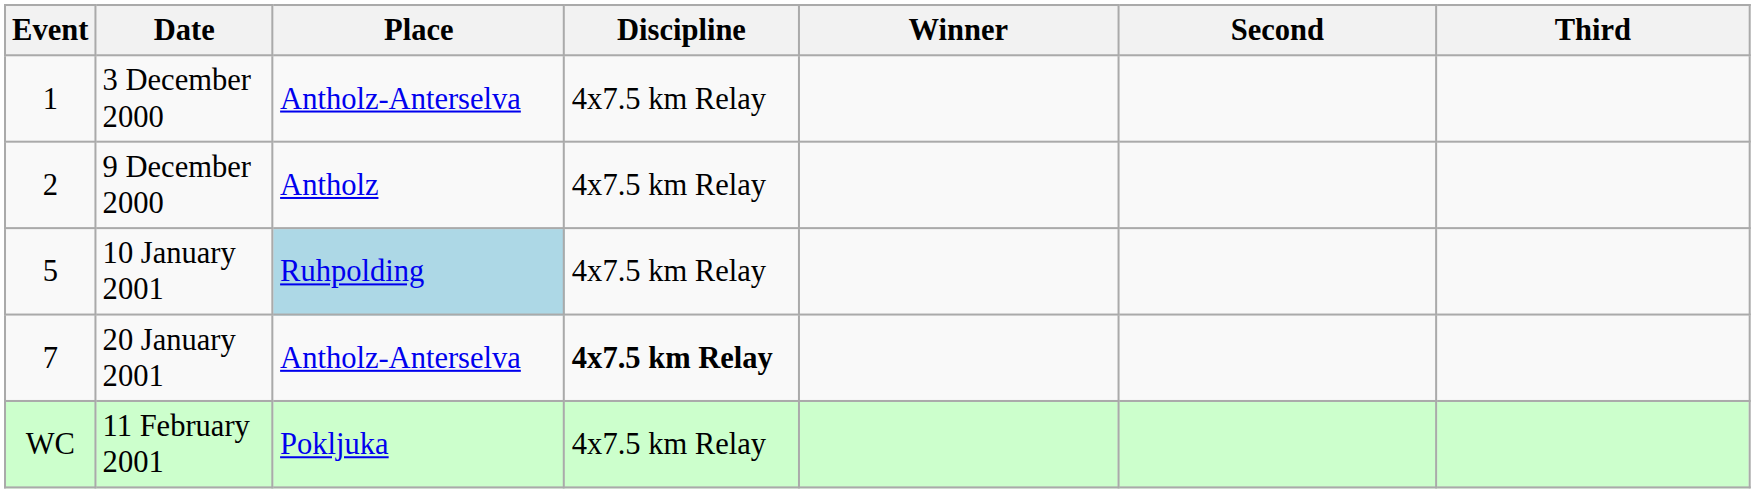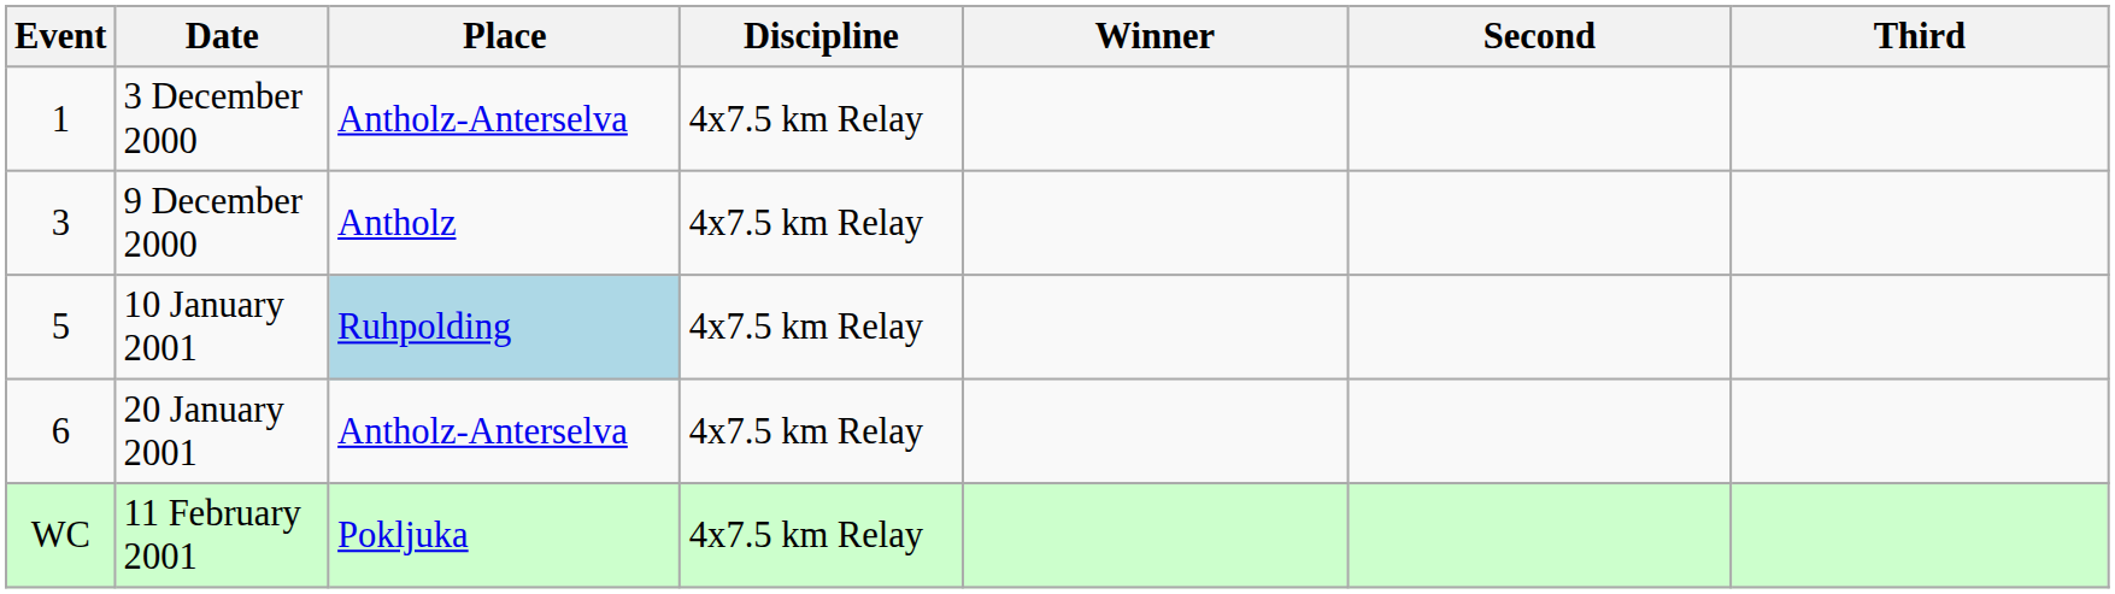9 December 2000 | Event: 2 -> 3
20 January 2001 | Event: 7 -> 6
20 January 2001 | Discipline: bold -> normal
